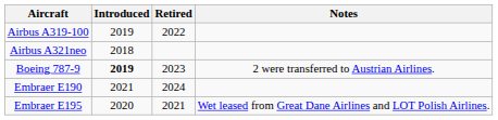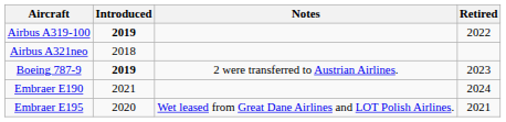columns swapped: Retired <-> Notes
Airbus A319-100 | Introduced: normal -> bold
